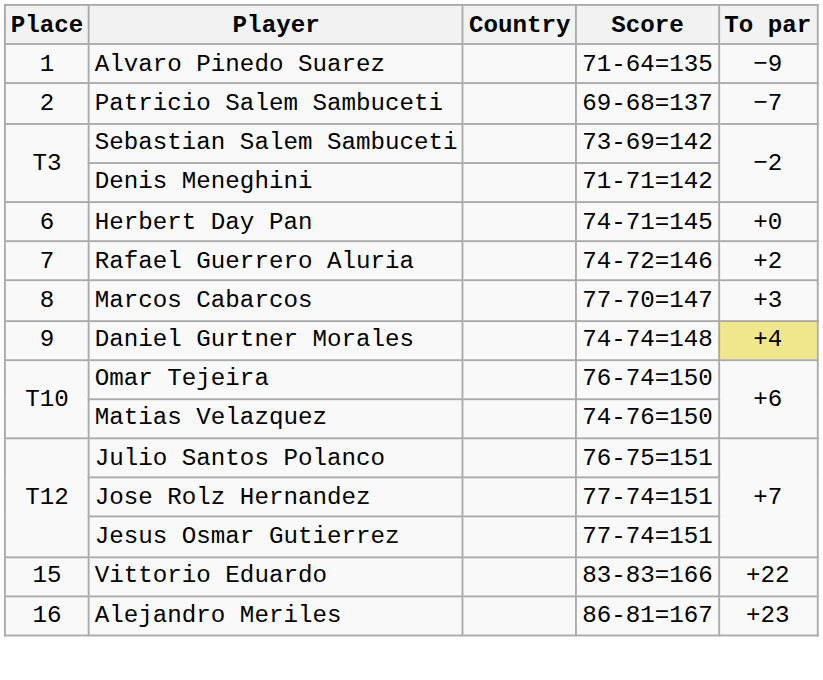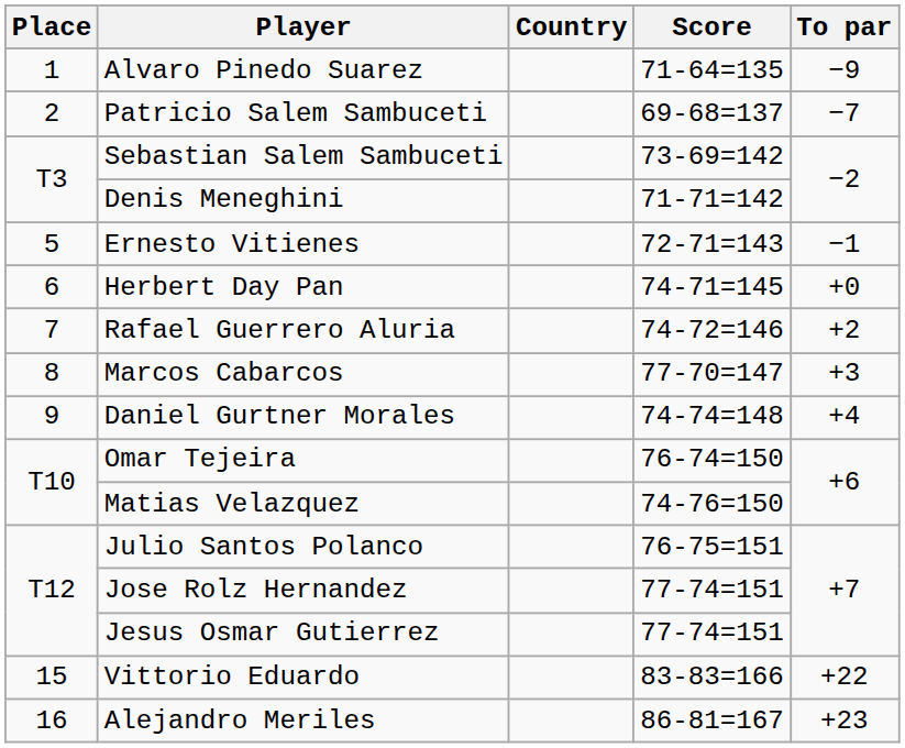+ row: 5 | Ernesto Vitienes | 72-71=143 | −1
Daniel Gurtner Morales | To par: khaki background -> no background
